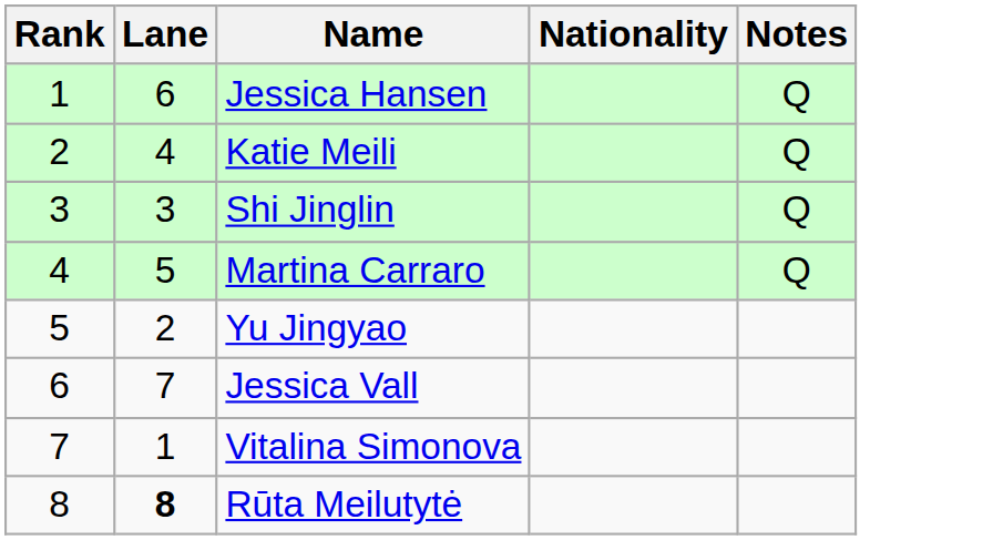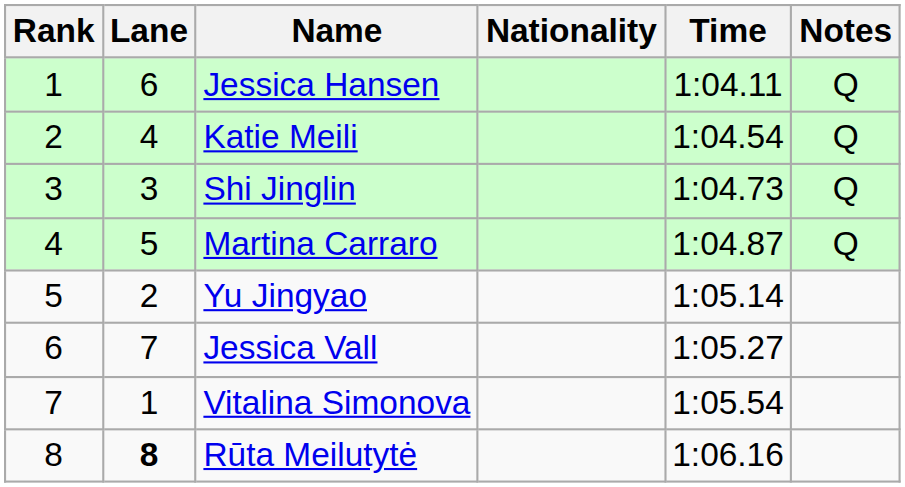+ column: Time | 1:04.11 | 1:04.54 | 1:04.73 | 1:04.87 | 1:05.14 | 1:05.27 | 1:05.54 | 1:06.16
